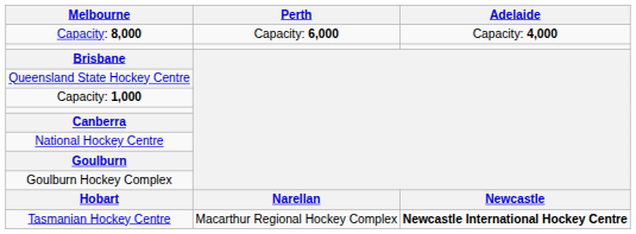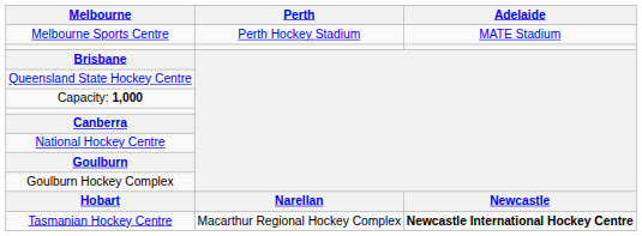+ row: Melbourne Sports Centre | Perth Hockey Stadium | MATE Stadium
- row: Capacity: 8,000 | Capacity: 6,000 | Capacity: 4,000
